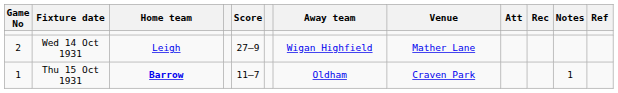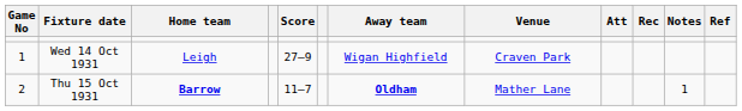Wed 14 Oct 1931 | Game No: 2 -> 1
Wed 14 Oct 1931 | Venue: Mather Lane -> Craven Park
Thu 15 Oct 1931 | Game No: 1 -> 2
Thu 15 Oct 1931 | Away team: normal -> bold
Thu 15 Oct 1931 | Venue: Craven Park -> Mather Lane
